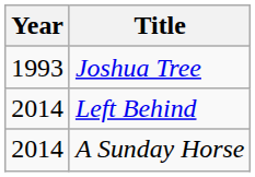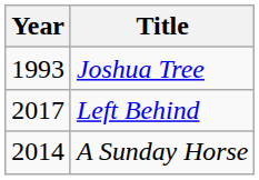Left Behind | Year: 2014 -> 2017
